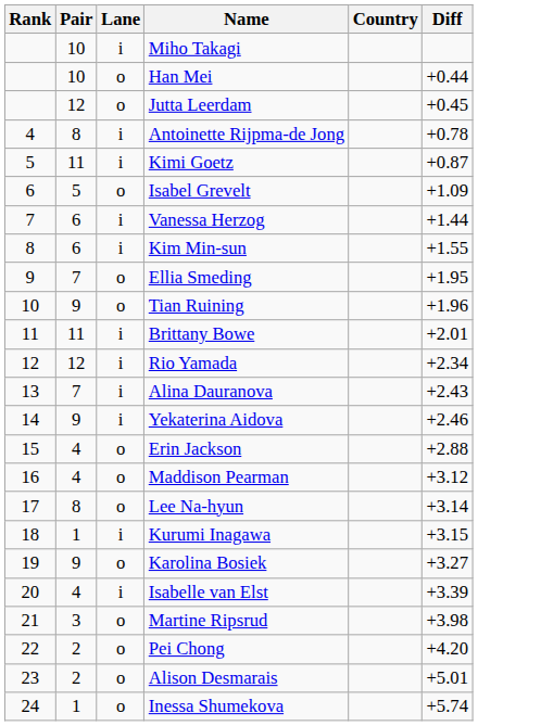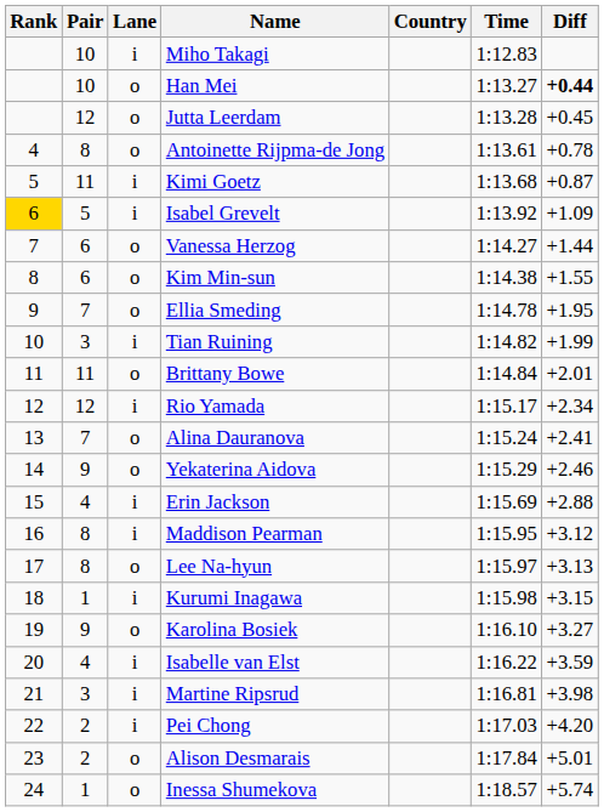+ column: Time | 1:12.83 | 1:13.27 | 1:13.28 | 1:13.61 | 1:13.68 | 1:13.92 | 1:14.27 | 1:14.38 | 1:14.78 | 1:14.82 | 1:14.84 | 1:15.17 | 1:15.24 | 1:15.29 | 1:15.69 | 1:15.95 | 1:15.97 | 1:15.98 | 1:16.10 | 1:16.22 | 1:16.81 | 1:17.03 | 1:17.84 | 1:18.57
Han Mei | Diff: normal -> bold
Antoinette Rijpma-de Jong | Lane: i -> o
Isabel Grevelt | Rank: no background -> gold background
Isabel Grevelt | Lane: o -> i
Vanessa Herzog | Lane: i -> o
Kim Min-sun | Lane: i -> o
Tian Ruining | Pair: 9 -> 3
Tian Ruining | Lane: o -> i
Tian Ruining | Diff: +1.96 -> +1.99
Brittany Bowe | Lane: i -> o
Alina Dauranova | Lane: i -> o
Alina Dauranova | Diff: +2.43 -> +2.41
Yekaterina Aidova | Lane: i -> o
Erin Jackson | Lane: o -> i
Maddison Pearman | Pair: 4 -> 8
Maddison Pearman | Lane: o -> i
Lee Na-hyun | Diff: +3.14 -> +3.13
Isabelle van Elst | Diff: +3.39 -> +3.59
Martine Ripsrud | Lane: o -> i
Pei Chong | Lane: o -> i
